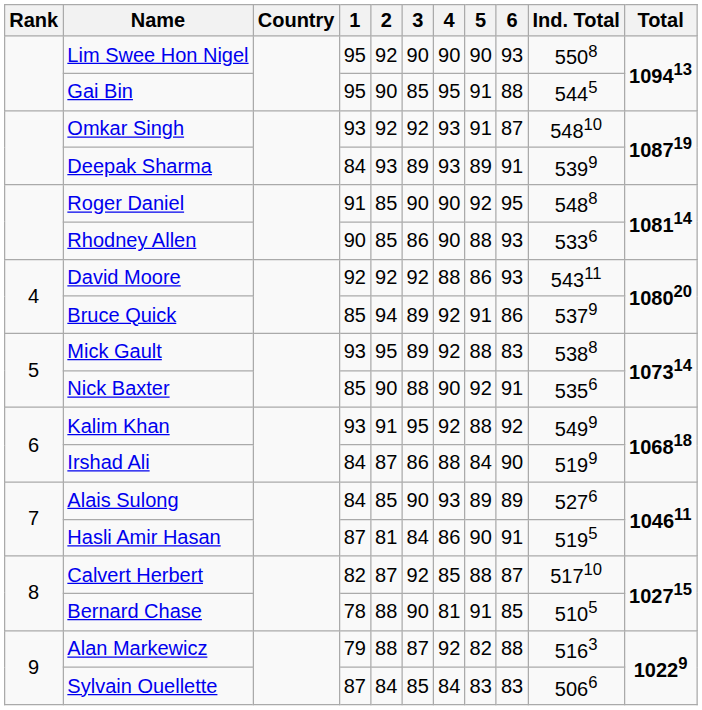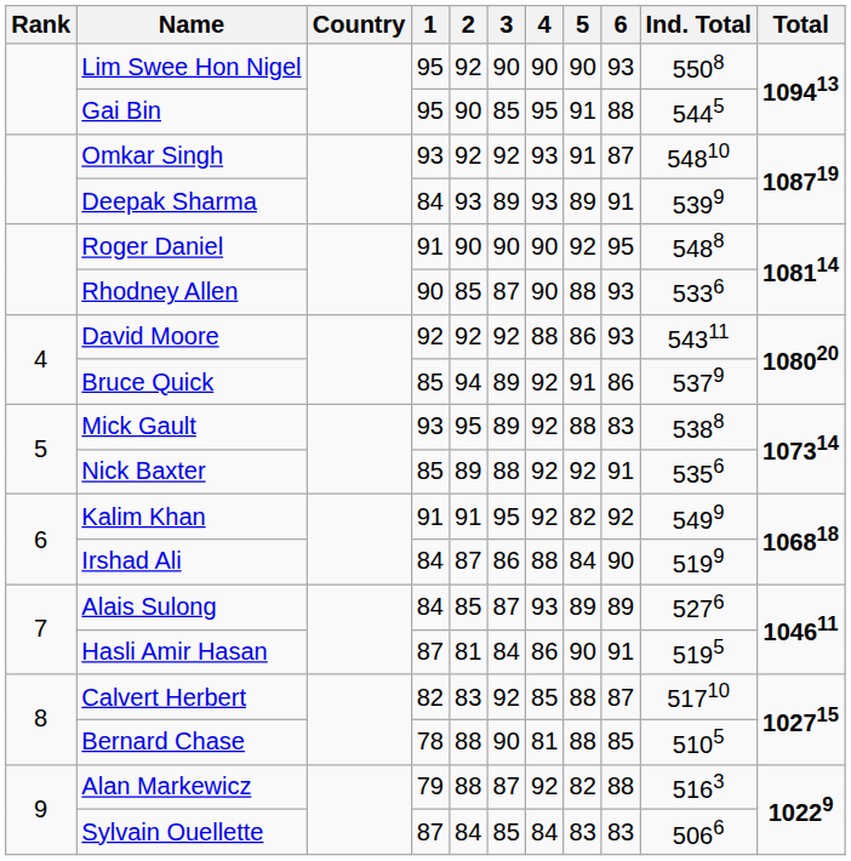Roger Daniel | 2: 85 -> 90
Rhodney Allen | 3: 86 -> 87
Nick Baxter | 2: 90 -> 89
Nick Baxter | 4: 90 -> 92
Kalim Khan | 1: 93 -> 91
Kalim Khan | 5: 88 -> 82
Alais Sulong | 3: 90 -> 87
Calvert Herbert | 2: 87 -> 83
Bernard Chase | 5: 91 -> 88
